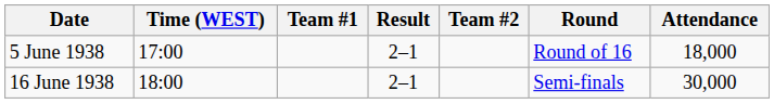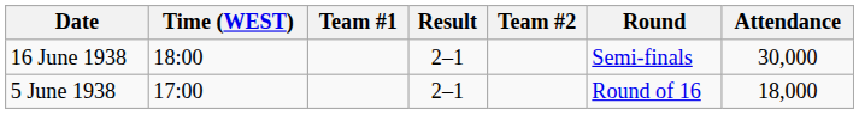rows swapped: 5 June 1938 <-> 16 June 1938
